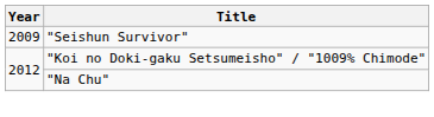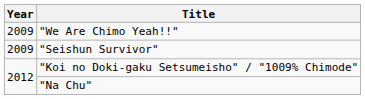+ row: 2009 | "We Are Chimo Yeah!!"
